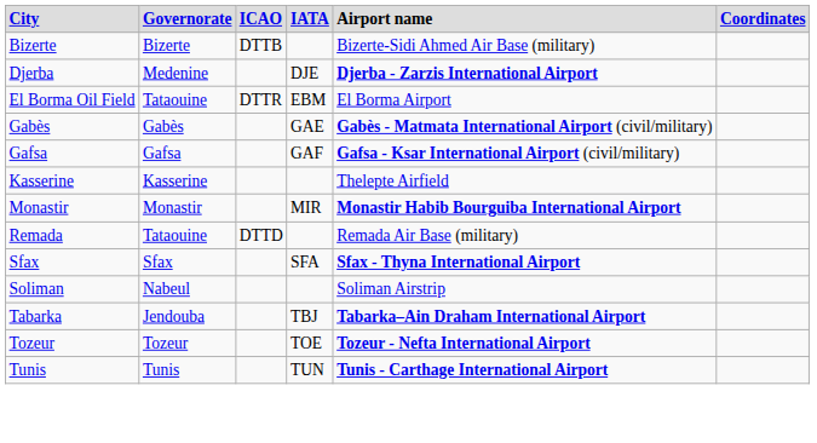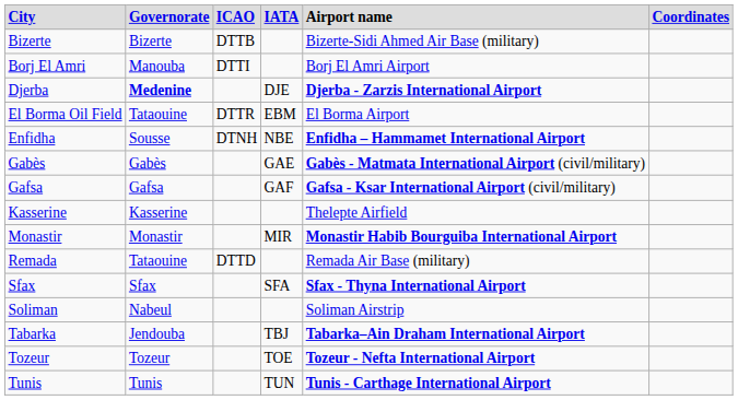+ row: Borj El Amri | Manouba | DTTI | Borj El Amri Airport
Djerba | column 2: normal -> bold
+ row: Enfidha | Sousse | DTNH | NBE | Enfidha – Hammamet International Airport
